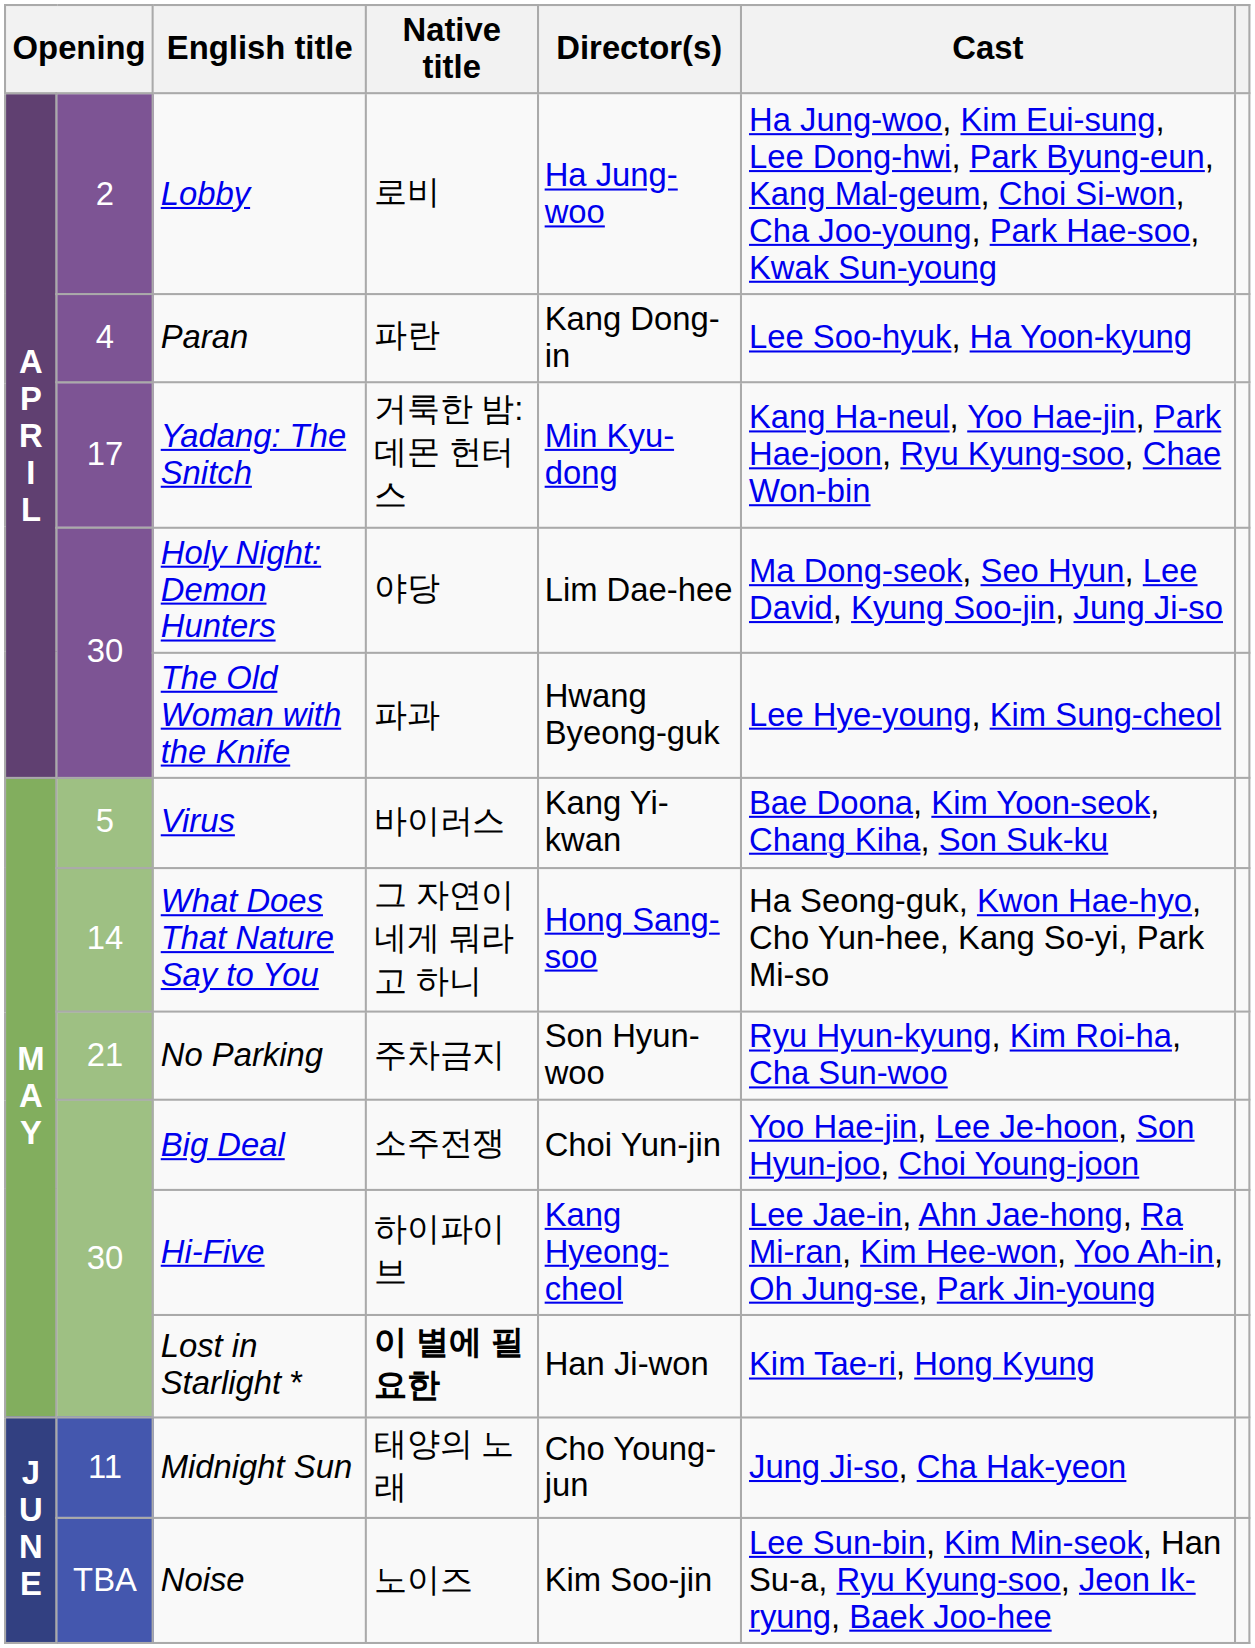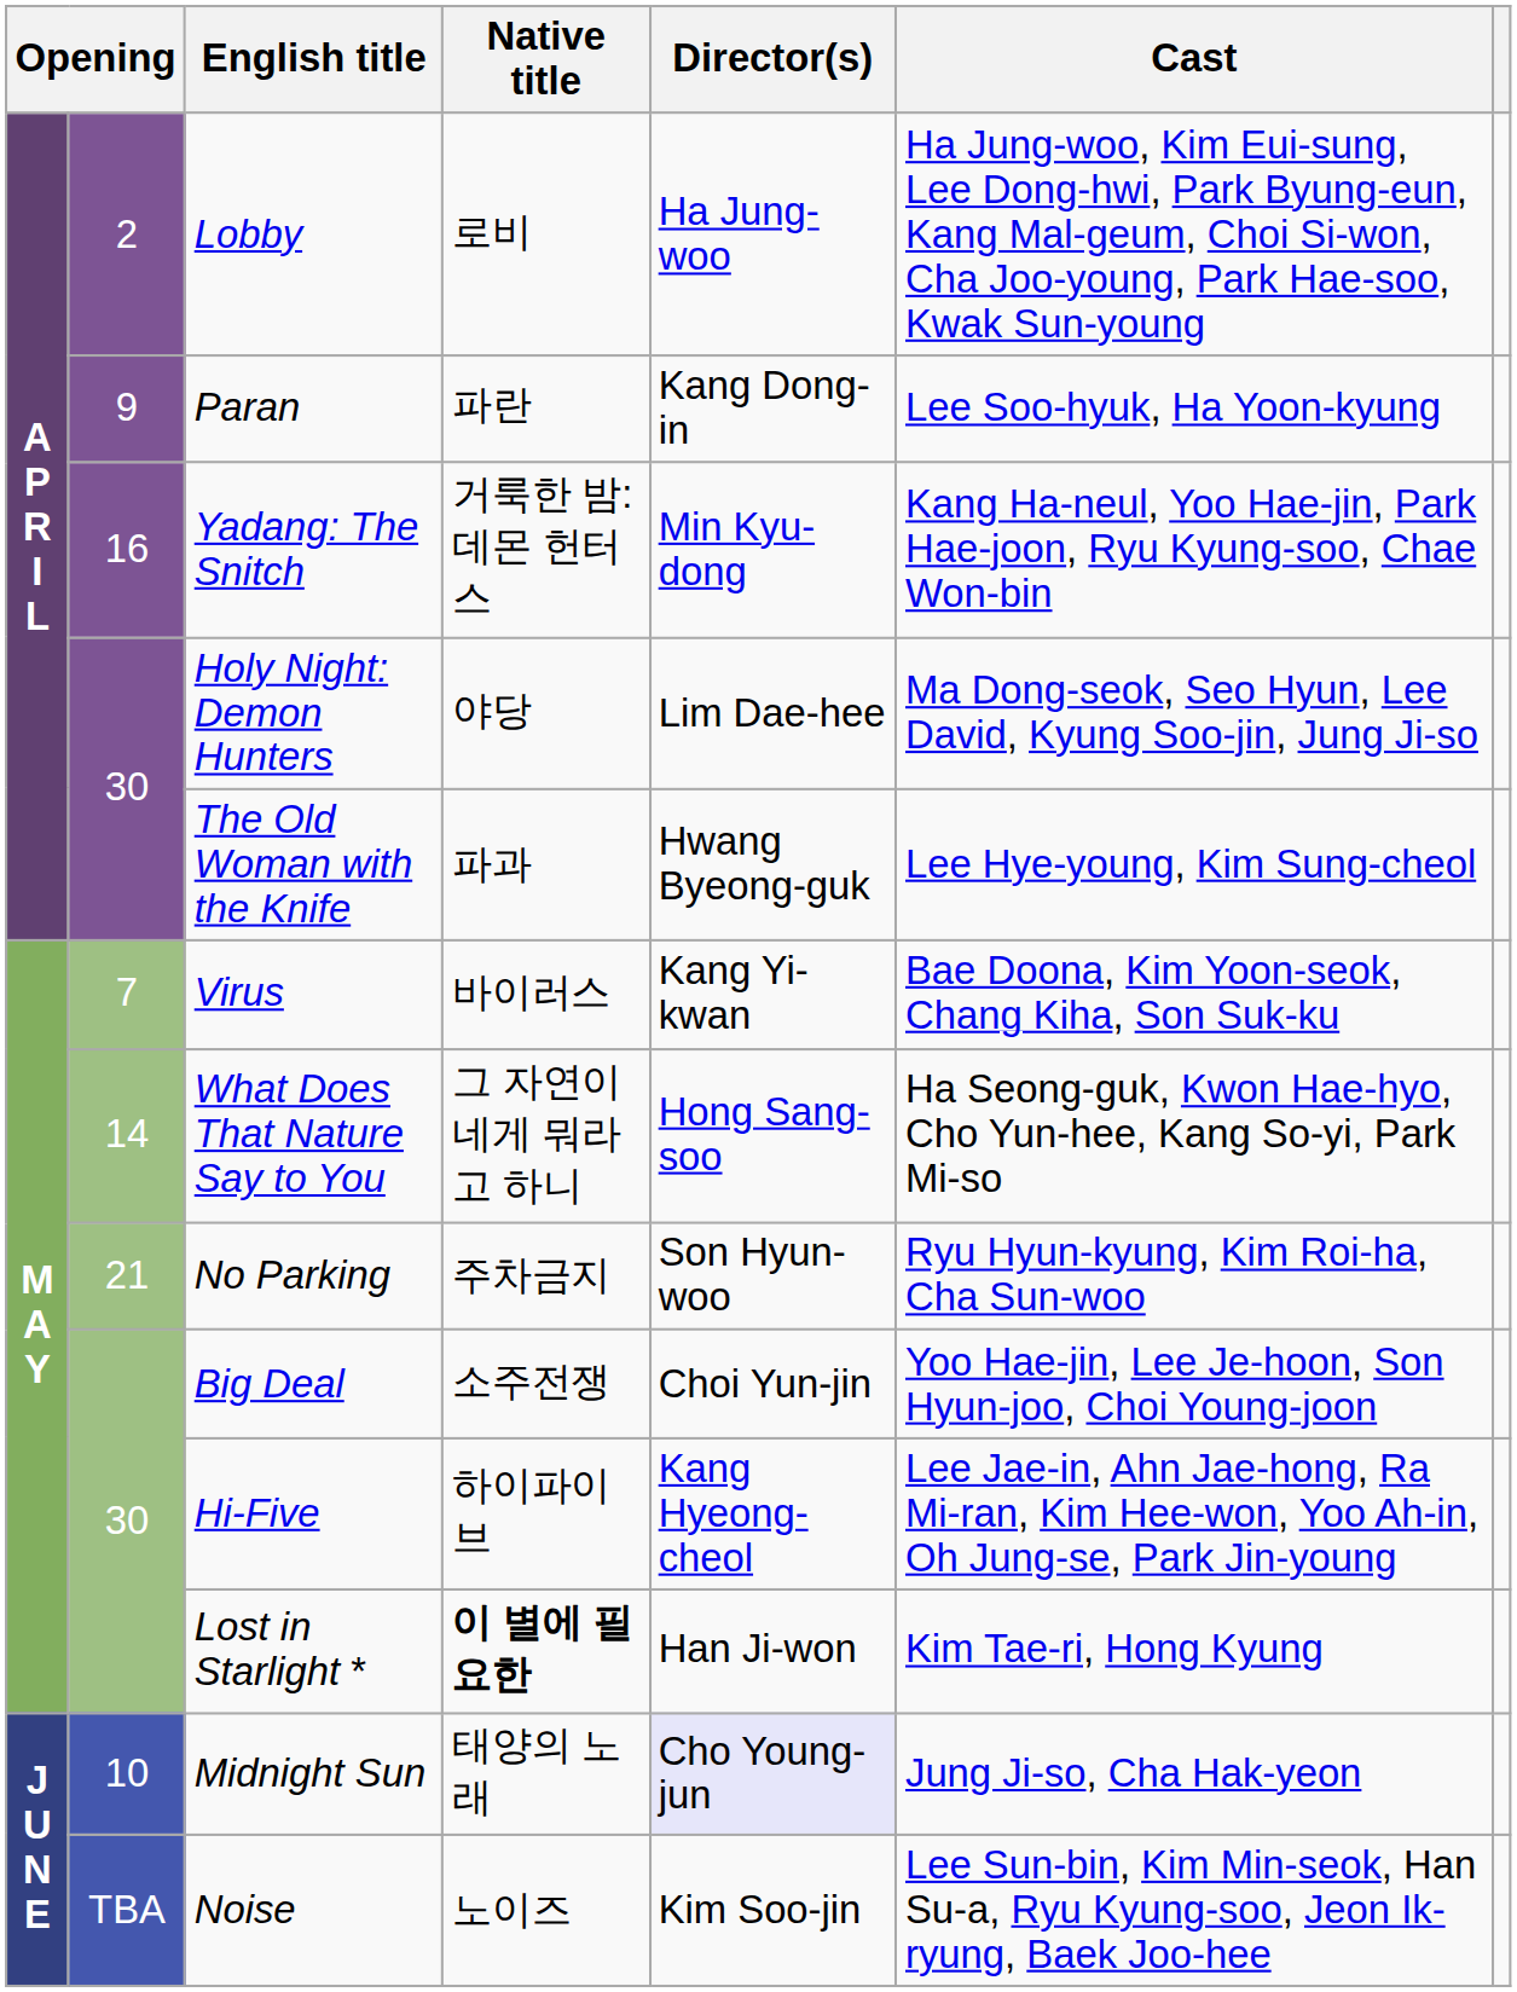Paran | column 2: 4 -> 9
Yadang: The Snitch | column 2: 17 -> 16
Virus | column 2: 5 -> 7
Midnight Sun | column 2: 11 -> 10
Midnight Sun | Director(s): no background -> lavender background
